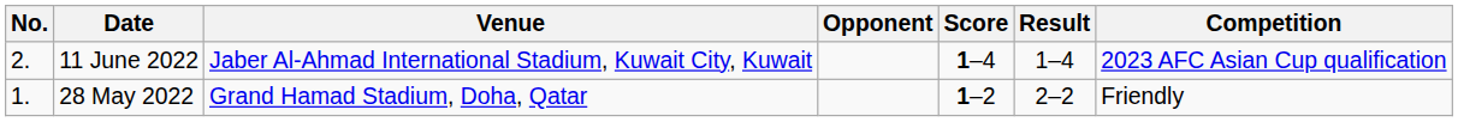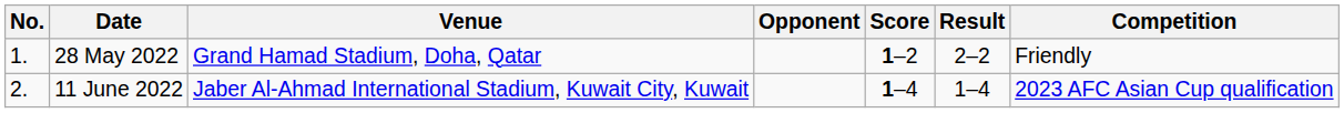rows swapped: 28 May 2022 <-> 11 June 2022
